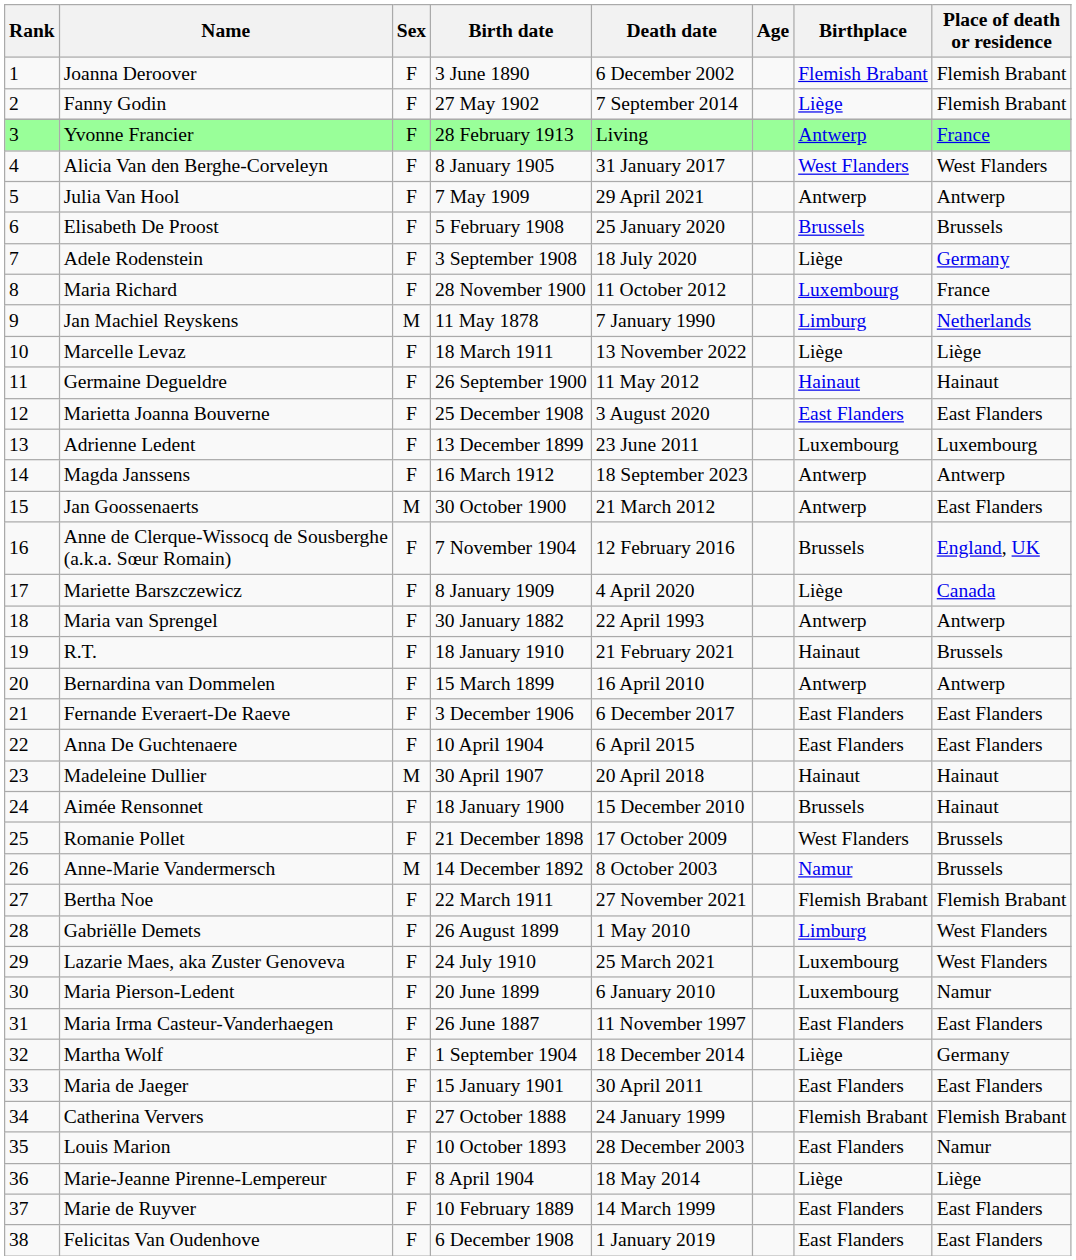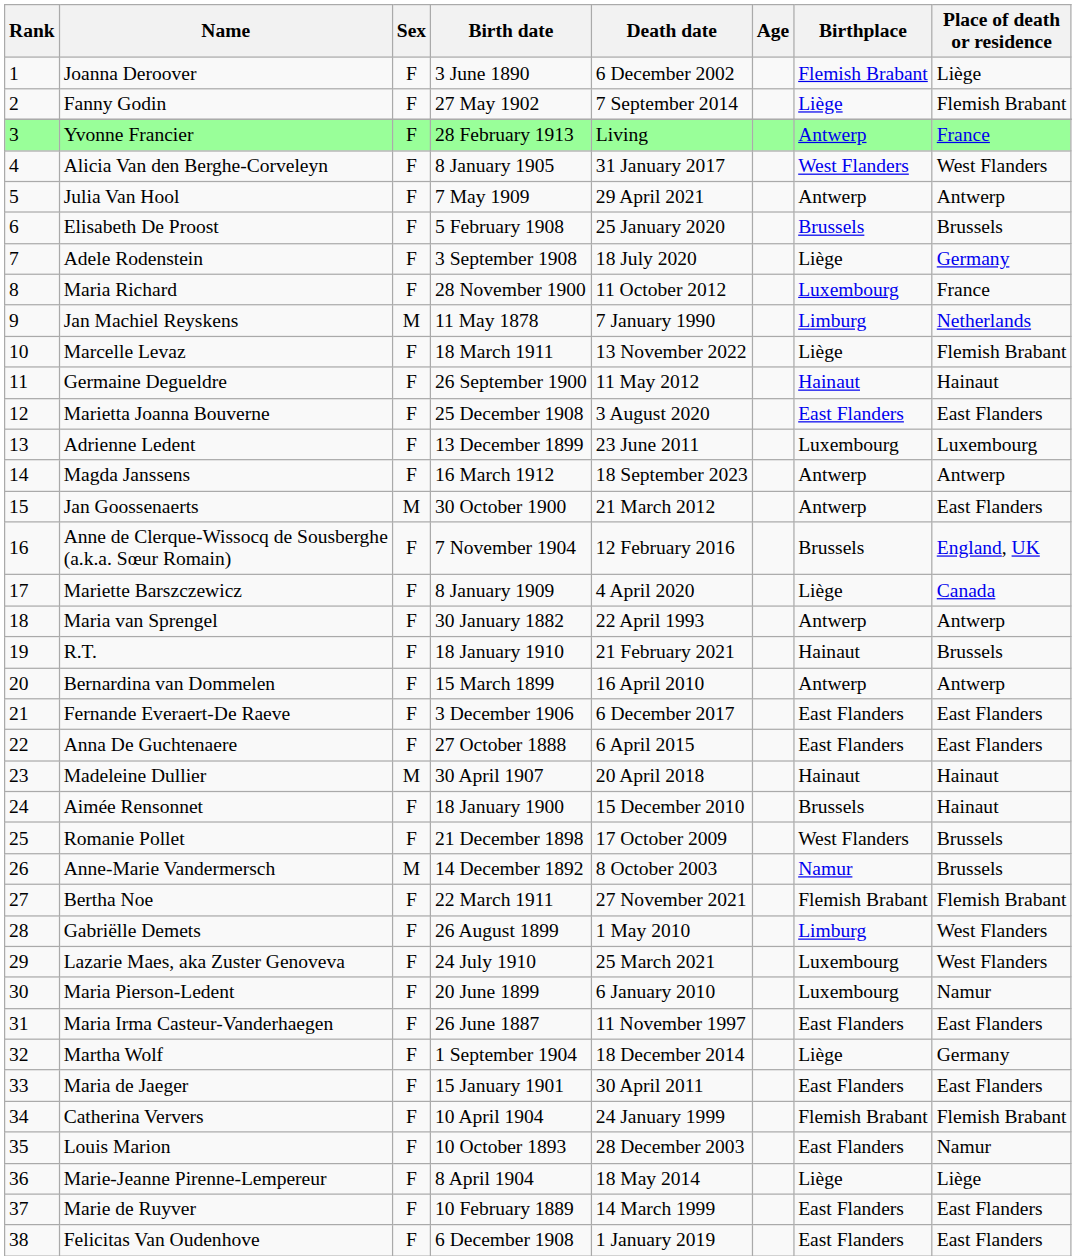Joanna Deroover | Place of death or residence: Flemish Brabant -> Liège
Marcelle Levaz | Place of death or residence: Liège -> Flemish Brabant
Anna De Guchtenaere | Birth date: 10 April 1904 -> 27 October 1888
Catherina Ververs | Birth date: 27 October 1888 -> 10 April 1904
